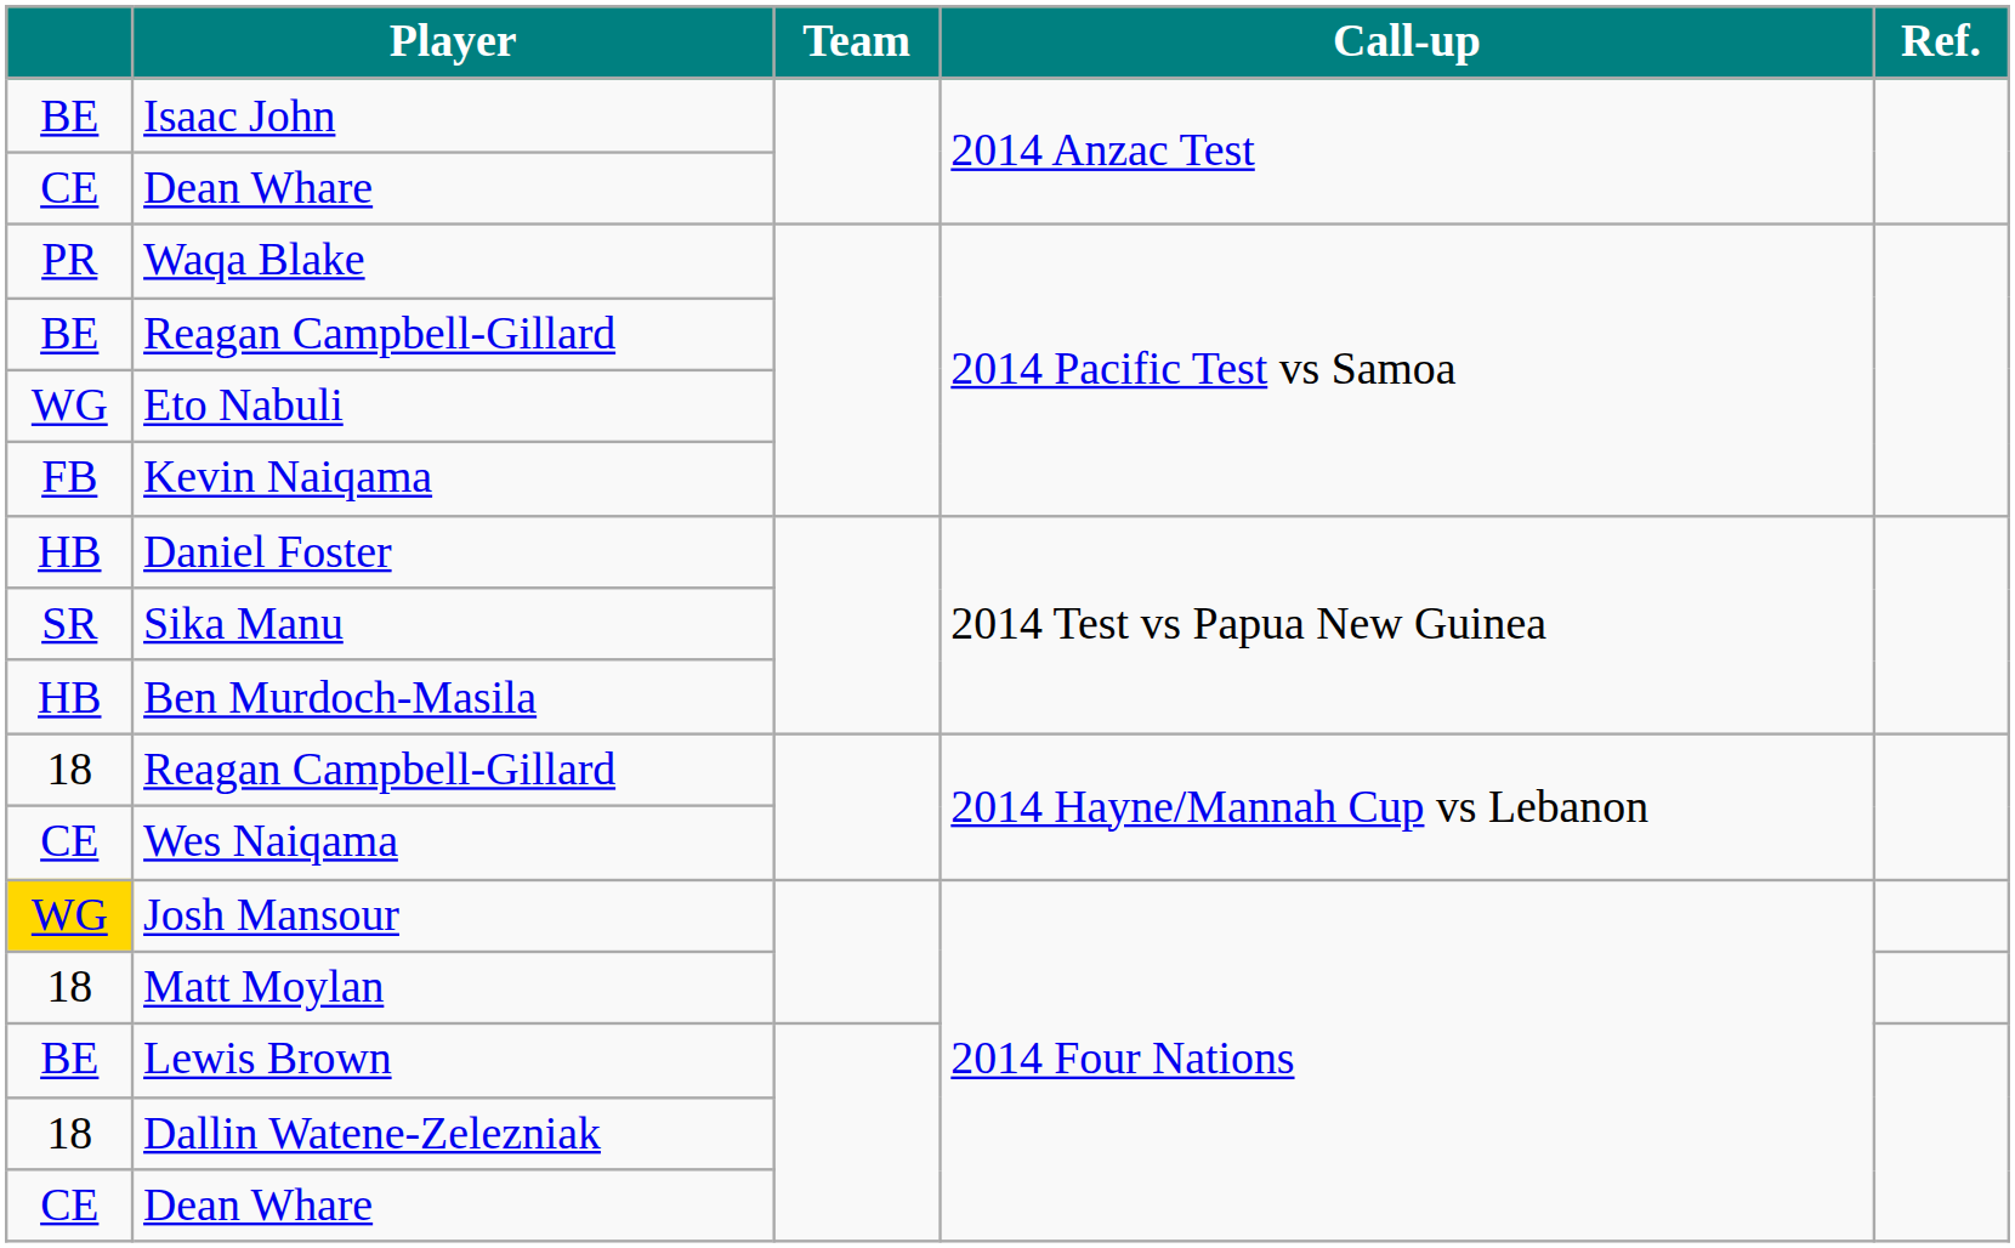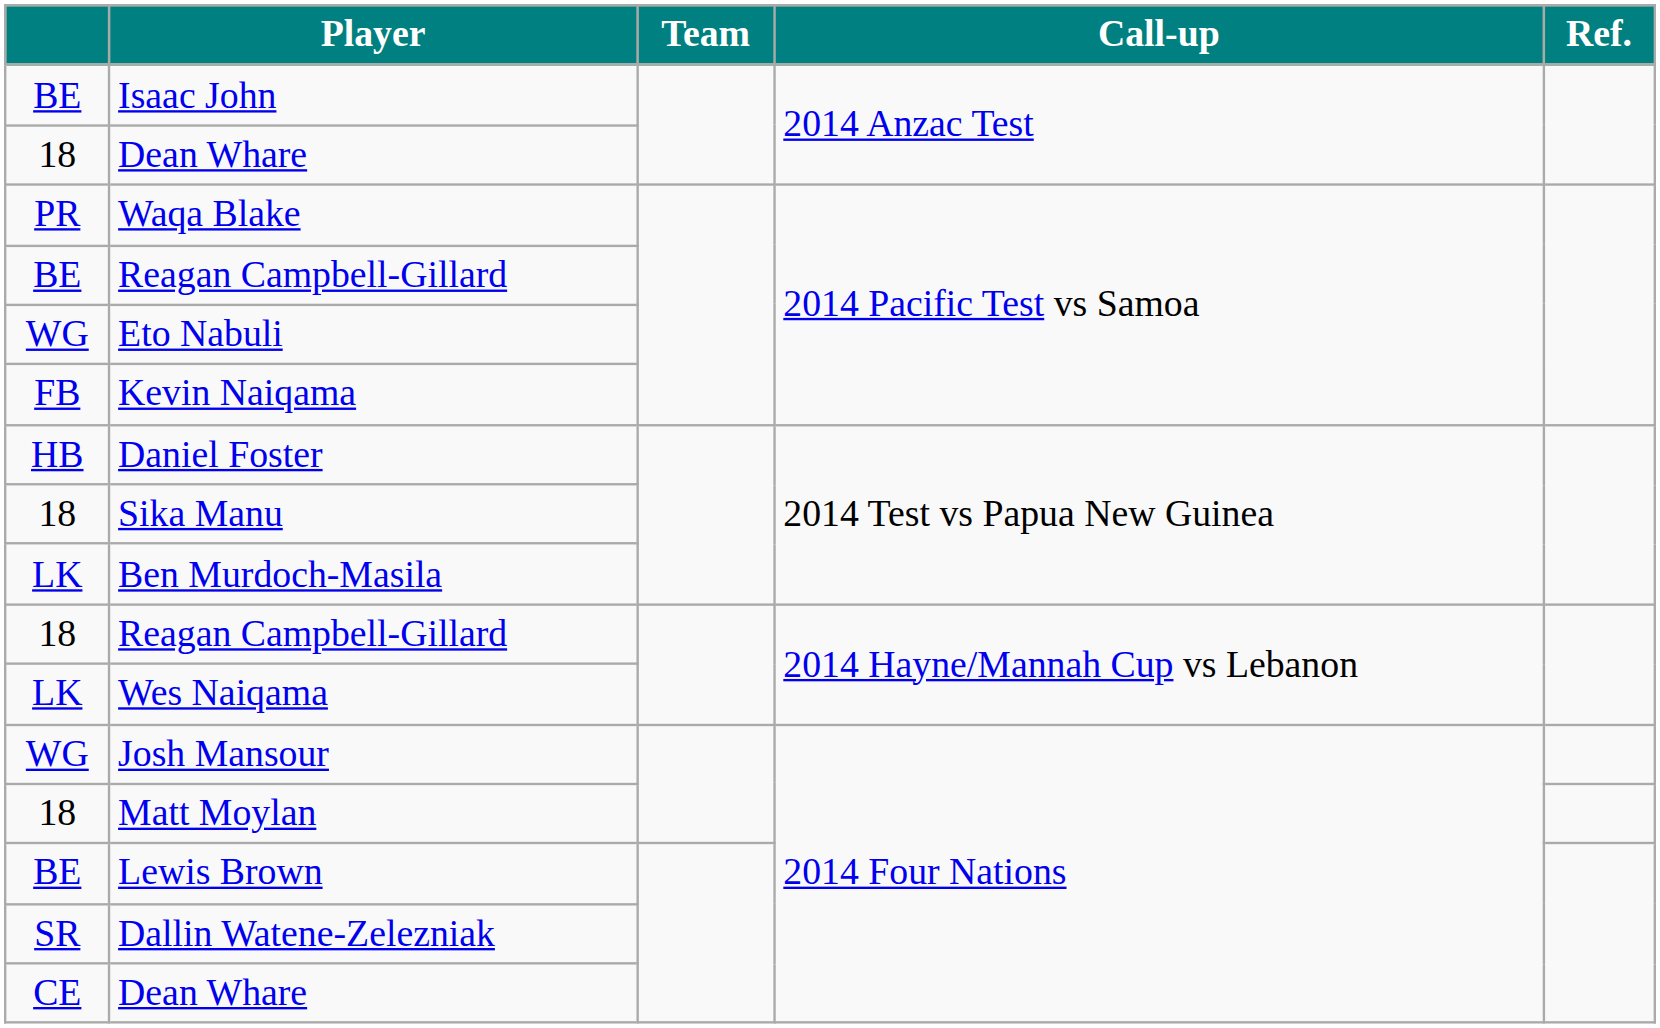Dean Whare / 2014 Anzac Test | column 1: CE -> 18
Sika Manu | column 1: SR -> 18
Ben Murdoch-Masila | column 1: HB -> LK
Wes Naiqama | column 1: CE -> LK
Josh Mansour | column 1: gold background -> no background
Dallin Watene-Zelezniak | column 1: 18 -> SR
